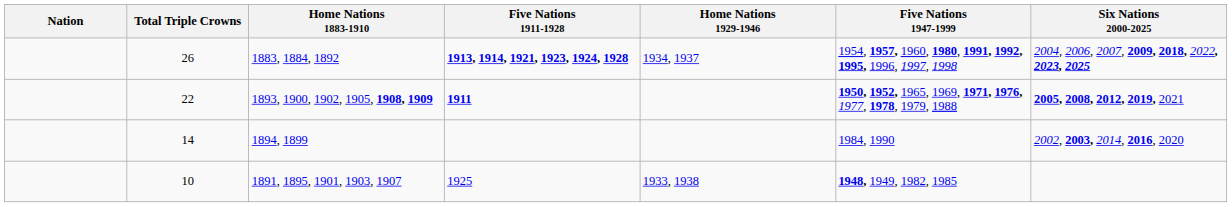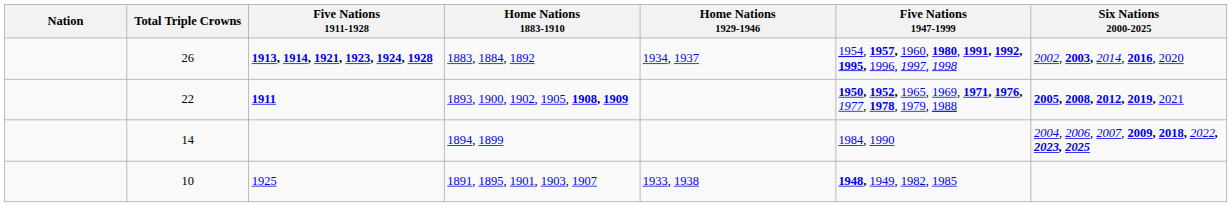columns swapped: Home Nations 1883-1910 <-> Five Nations 1911-1928
26 | Six Nations 2000-2025: 2004, 2006, 2007, 2009, 2018, 2022, 2023, 2025 -> 2002, 2003, 2014, 2016, 2020
14 | Six Nations 2000-2025: 2002, 2003, 2014, 2016, 2020 -> 2004, 2006, 2007, 2009, 2018, 2022, 2023, 2025
